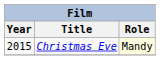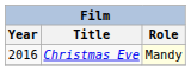Christmas Eve | Year: 2015 -> 2016
